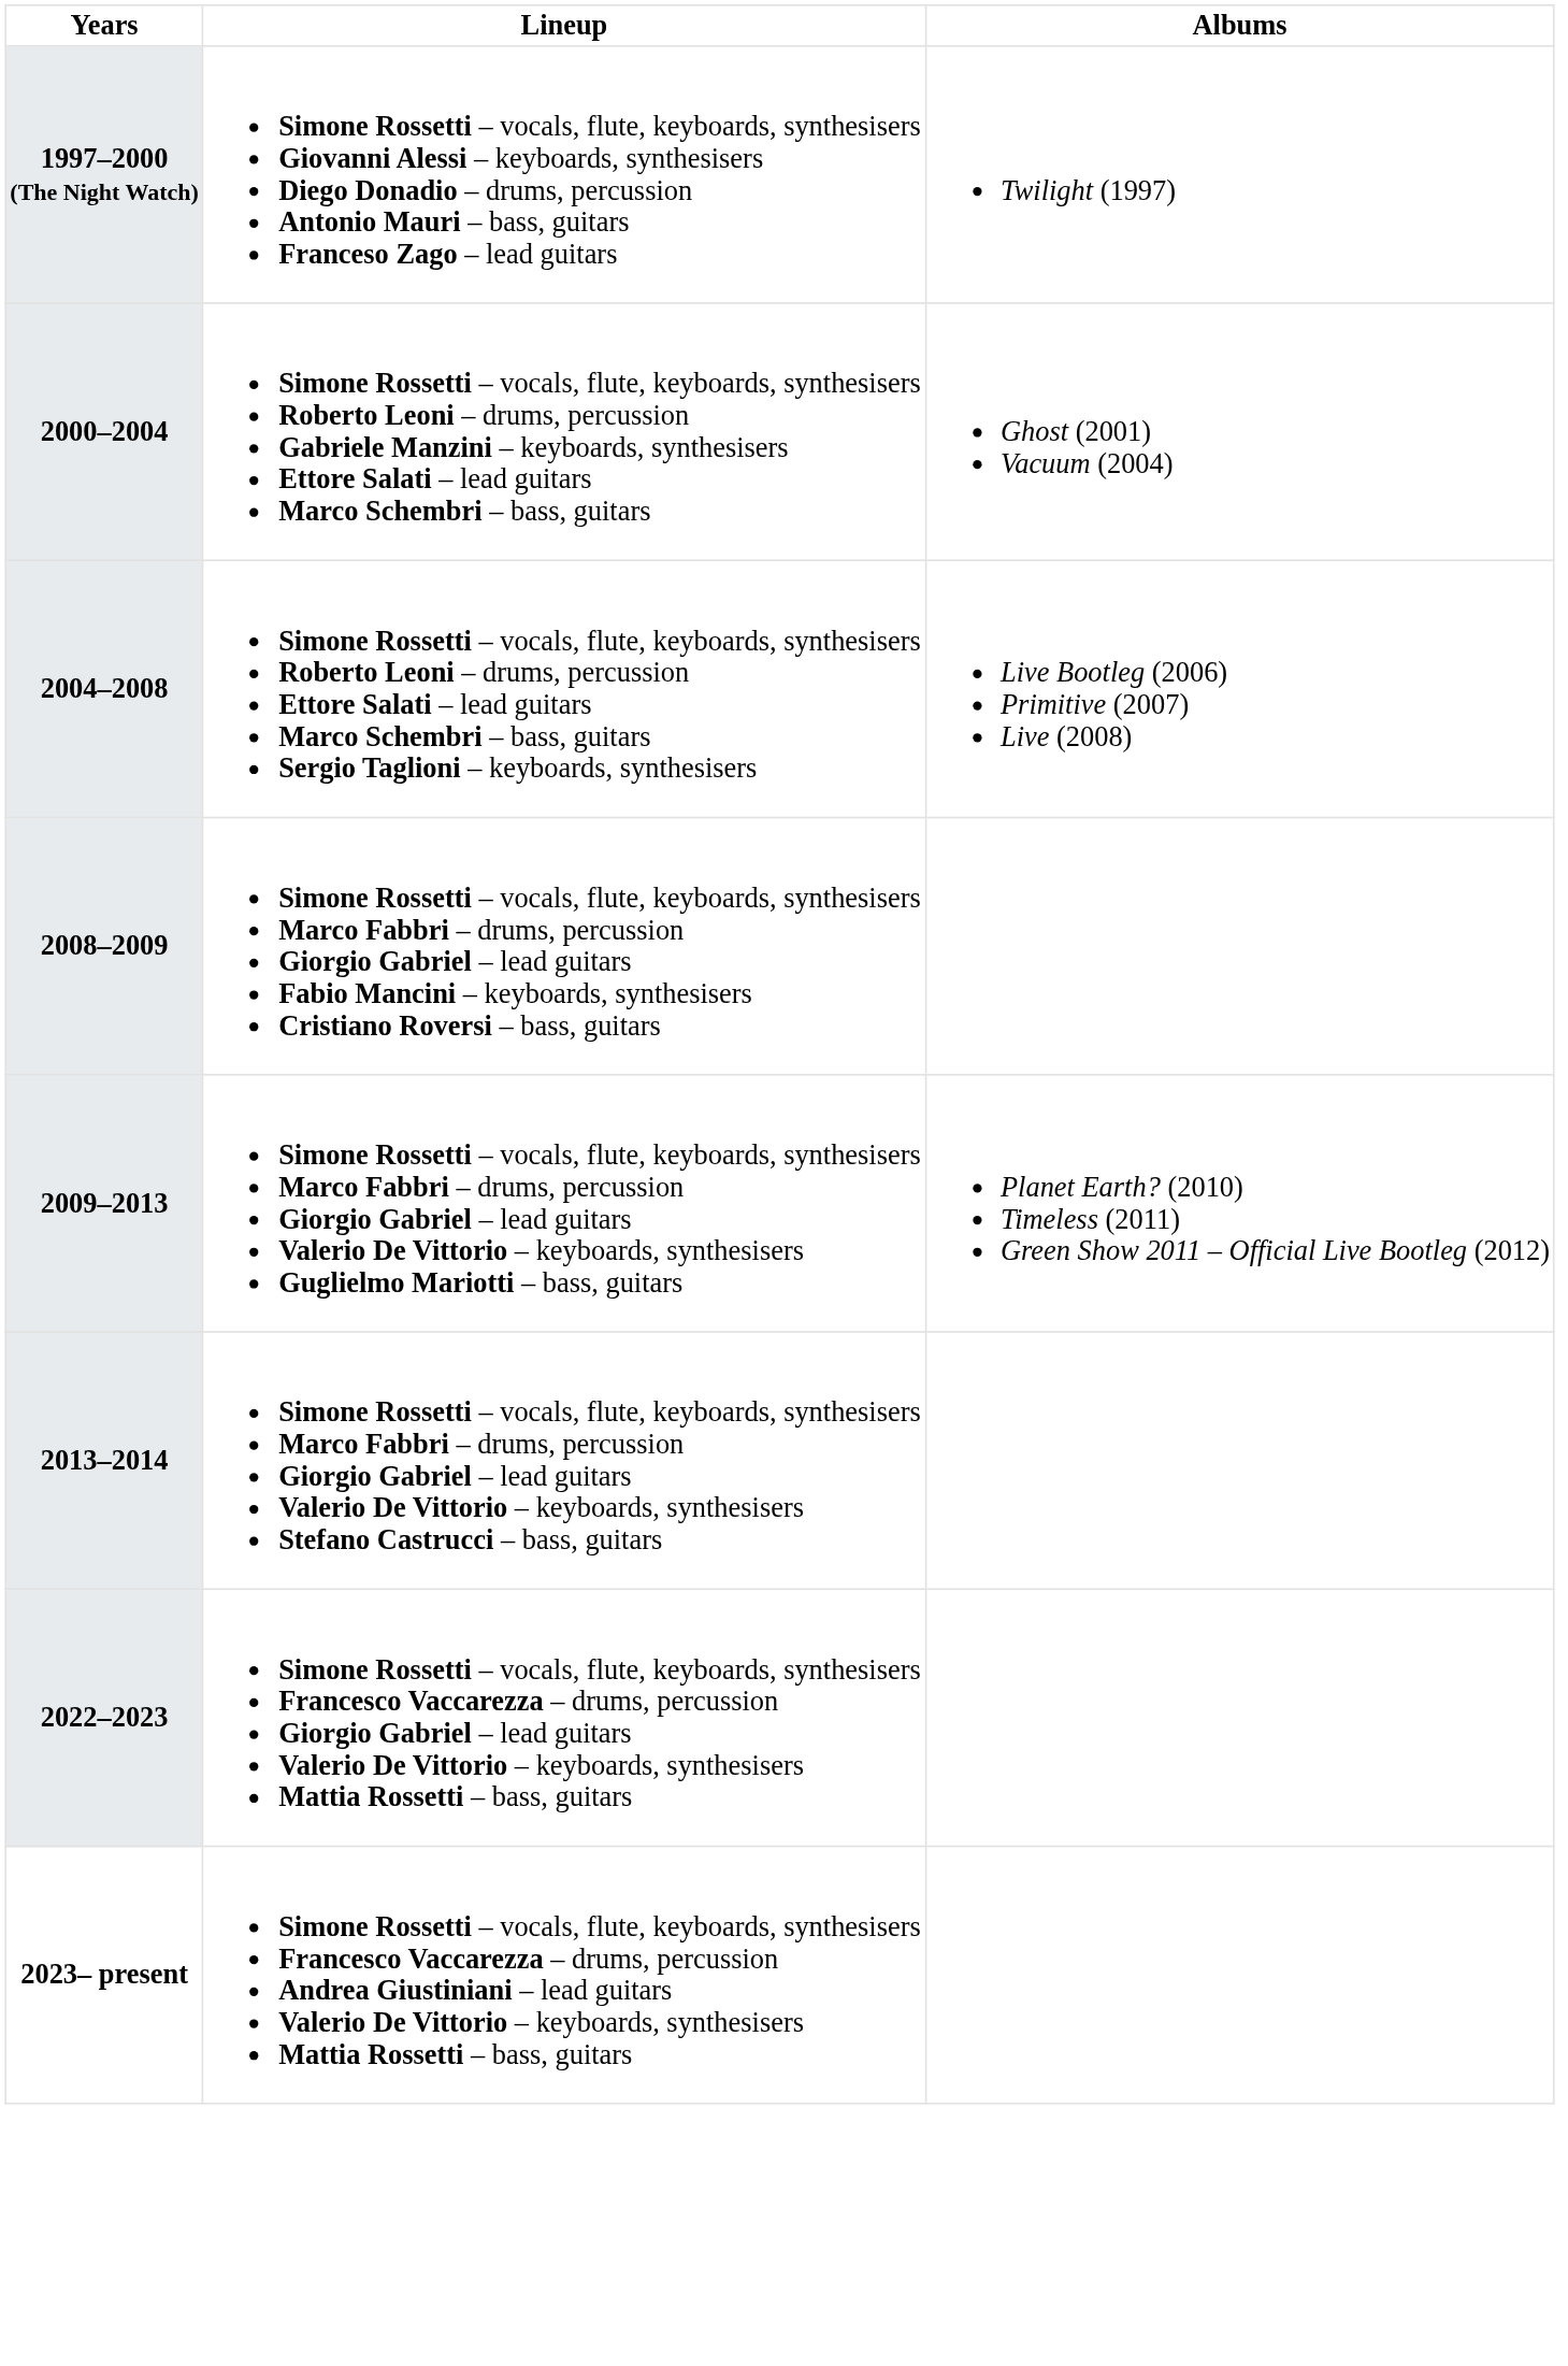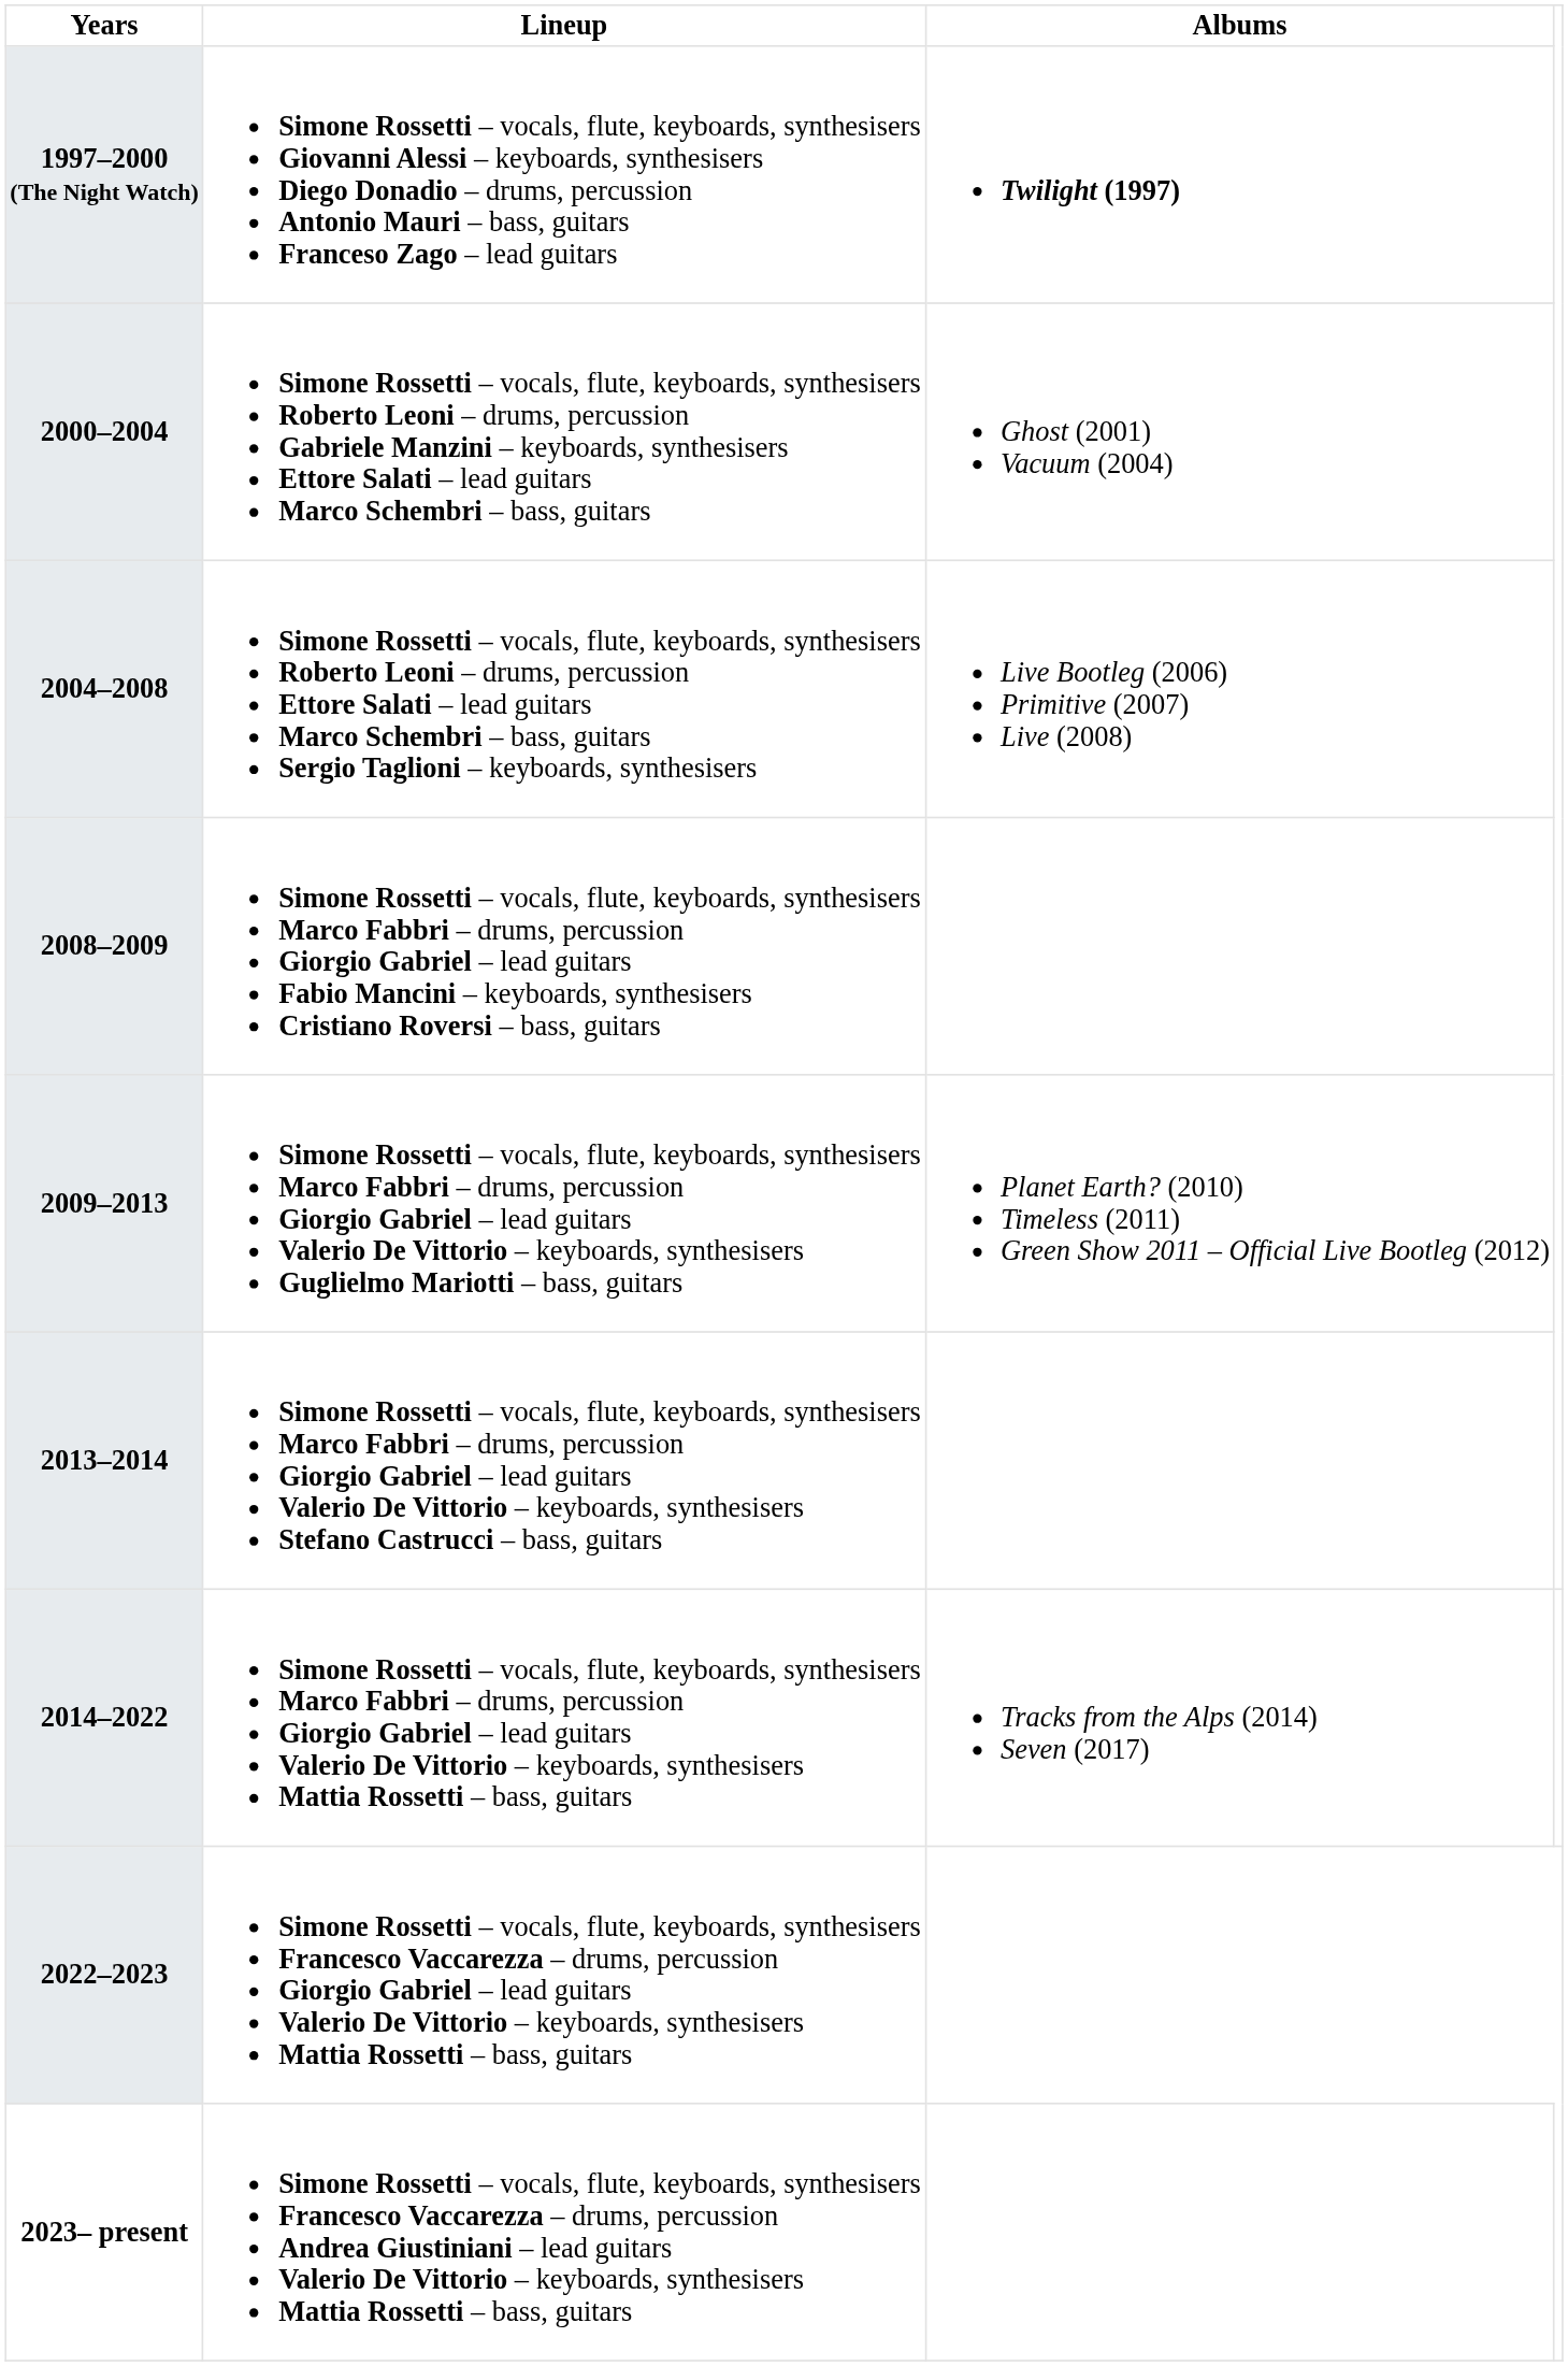1997–2000 (The Night Watch) | Albums: normal -> bold
+ row: 2014–2022 | Simone Rossetti – vocals, flute, keyboards, synthesisers Marco Fabbri – drums, percussion Giorgio Gabriel – lead guitars Valerio De Vittorio – keyboards, synthesisers Mattia Rossetti – bass, guitars | Tracks from the Alps (2014) Seven (2017)
